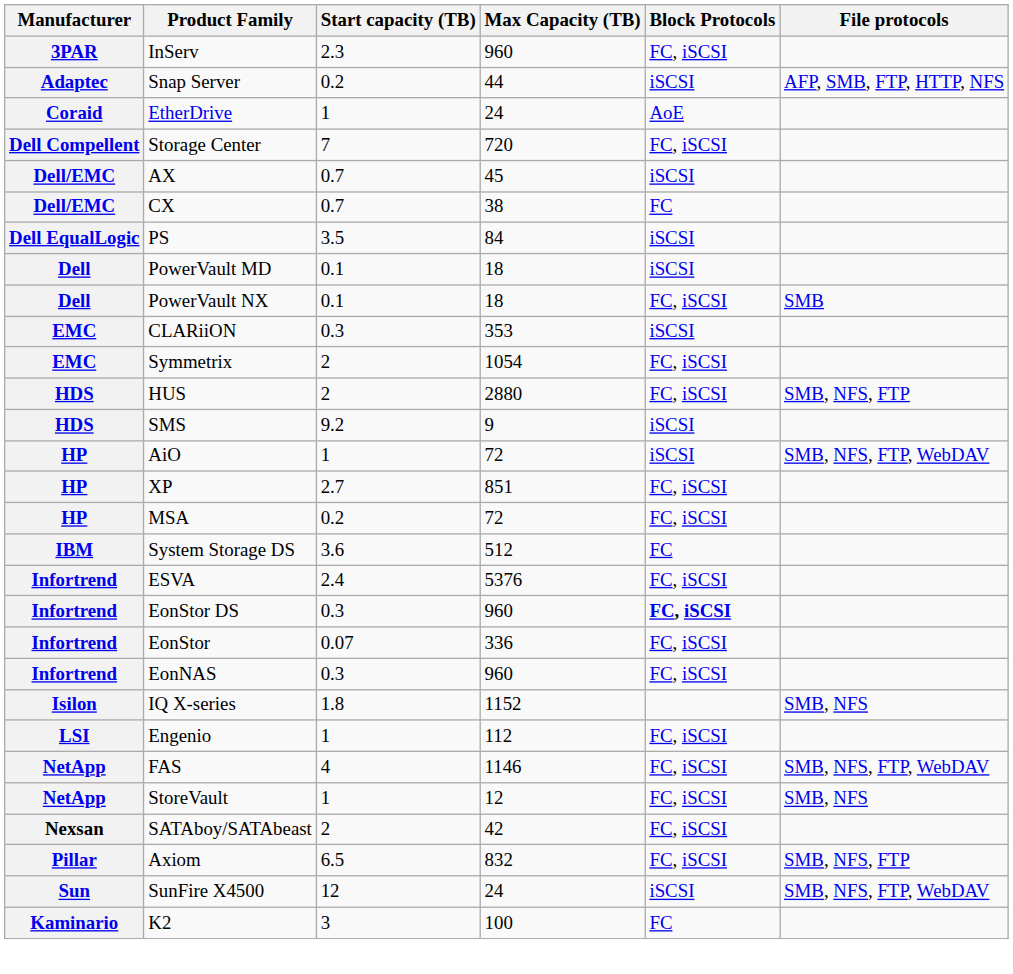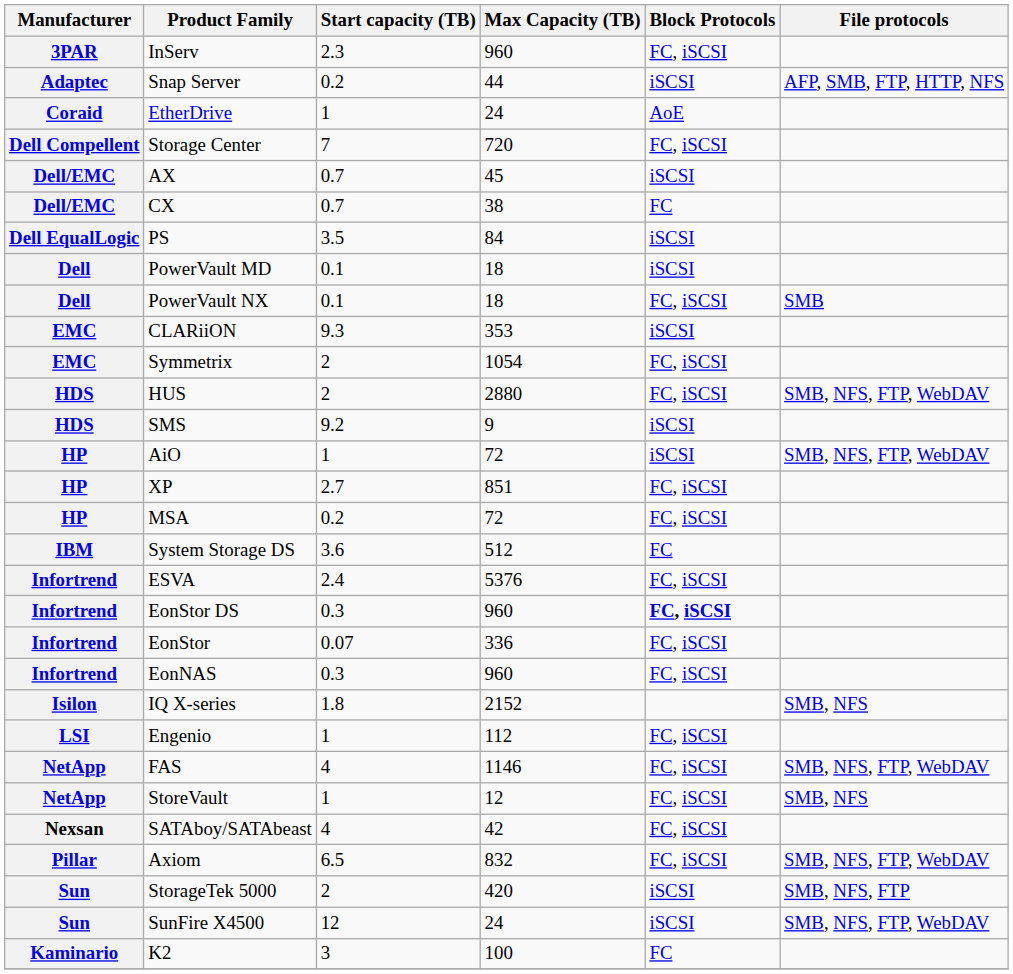CLARiiON | Start capacity (TB): 0.3 -> 9.3
HUS | File protocols: SMB, NFS, FTP -> SMB, NFS, FTP, WebDAV
IQ X-series | Max Capacity (TB): 1152 -> 2152
SATAboy/SATAbeast | Start capacity (TB): 2 -> 4
Axiom | File protocols: SMB, NFS, FTP -> SMB, NFS, FTP, WebDAV
+ row: Sun | StorageTek 5000 | 2 | 420 | iSCSI | SMB, NFS, FTP
